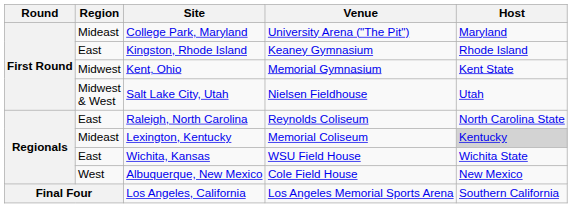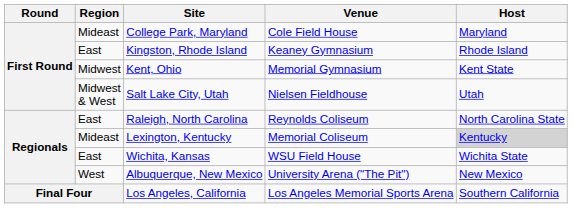College Park, Maryland | Venue: University Arena ("The Pit") -> Cole Field House
Albuquerque, New Mexico | Venue: Cole Field House -> University Arena ("The Pit")
